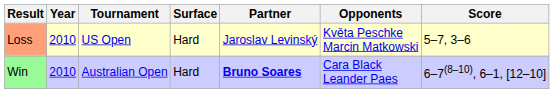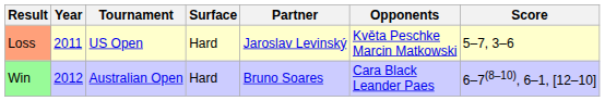Loss | Year: 2010 -> 2011
Win | Year: 2010 -> 2012
Win | Partner: bold -> normal
